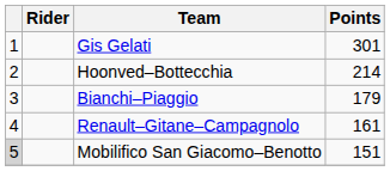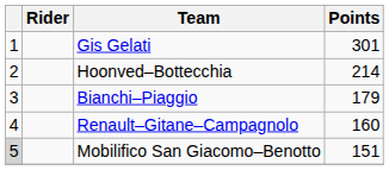Renault–Gitane–Campagnolo | Points: 161 -> 160
